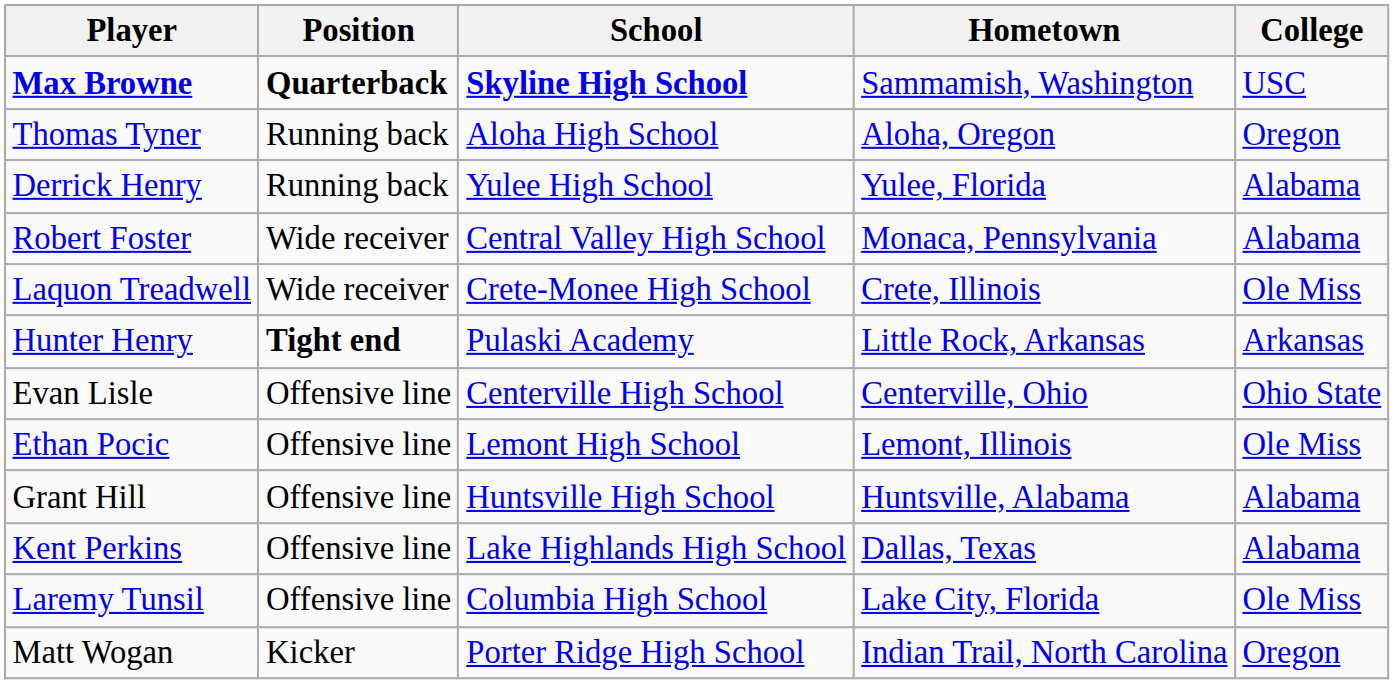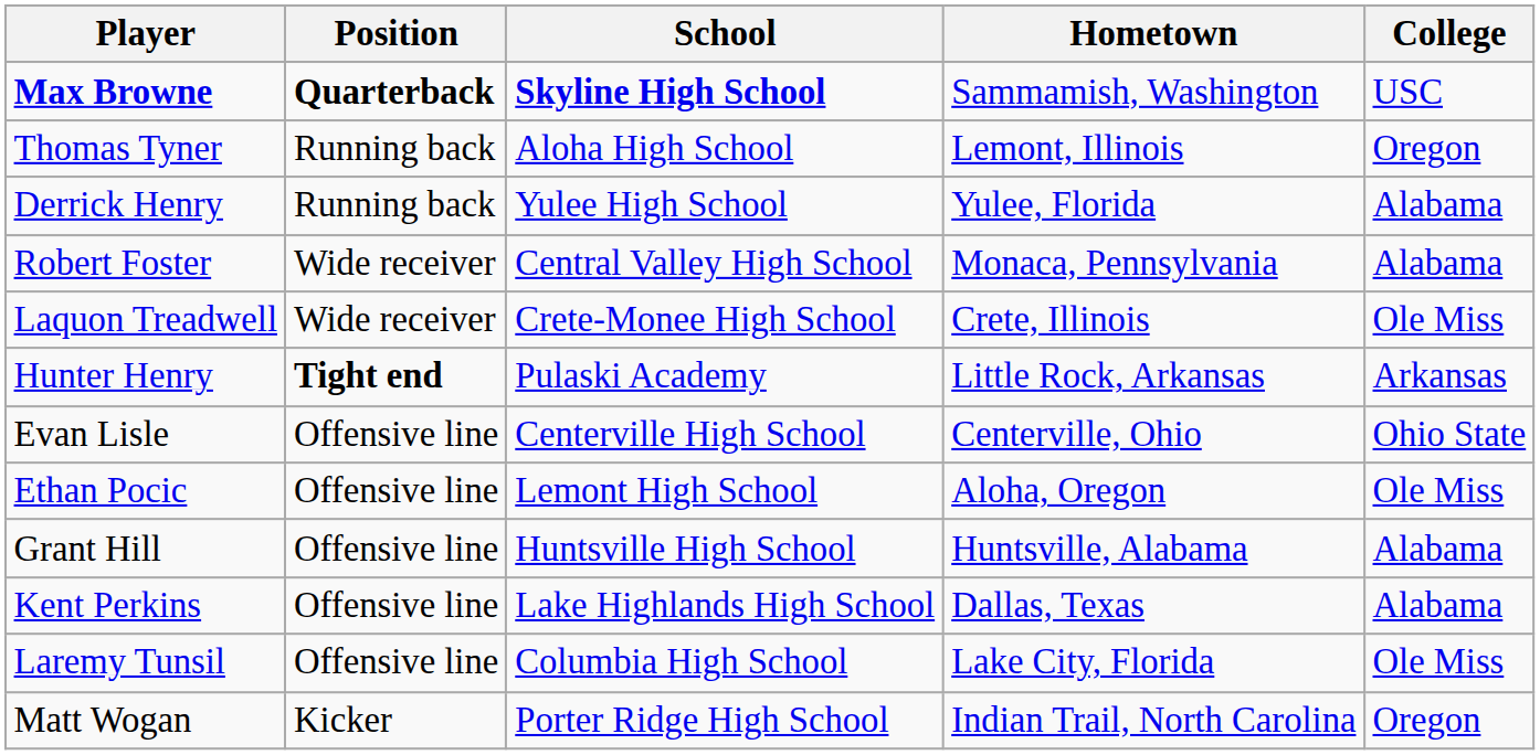Thomas Tyner | Hometown: Aloha, Oregon -> Lemont, Illinois
Ethan Pocic | Hometown: Lemont, Illinois -> Aloha, Oregon
